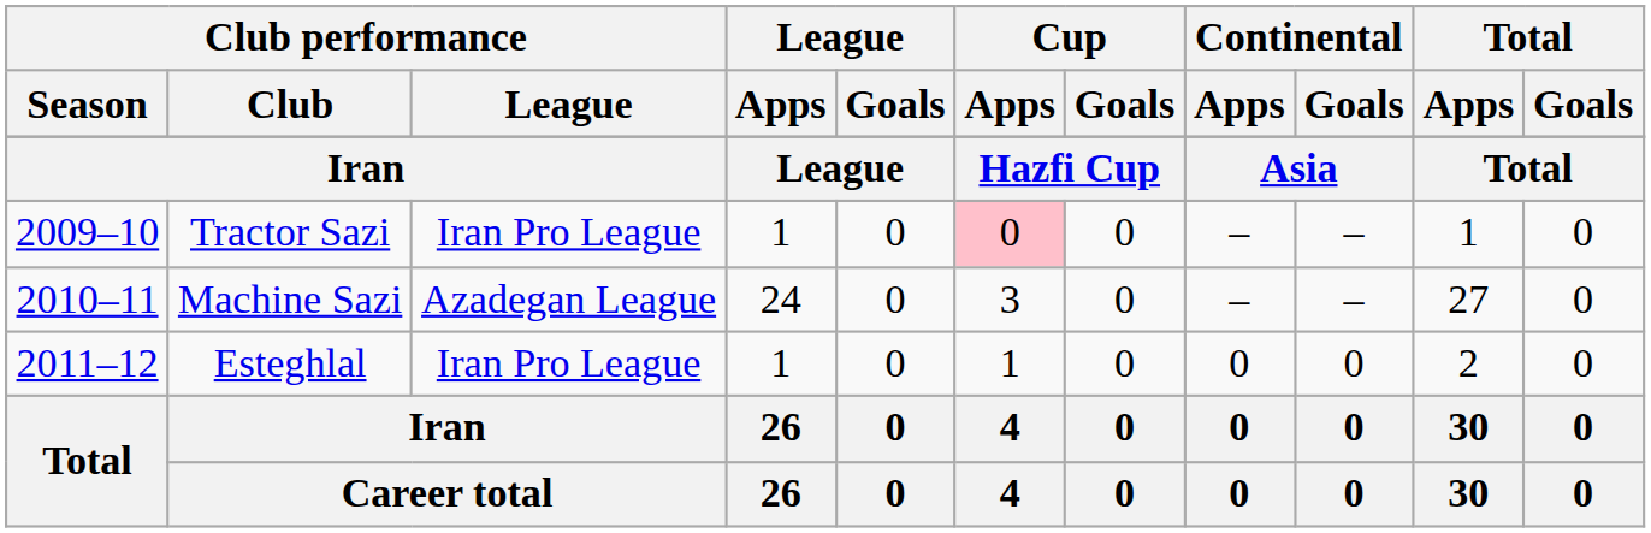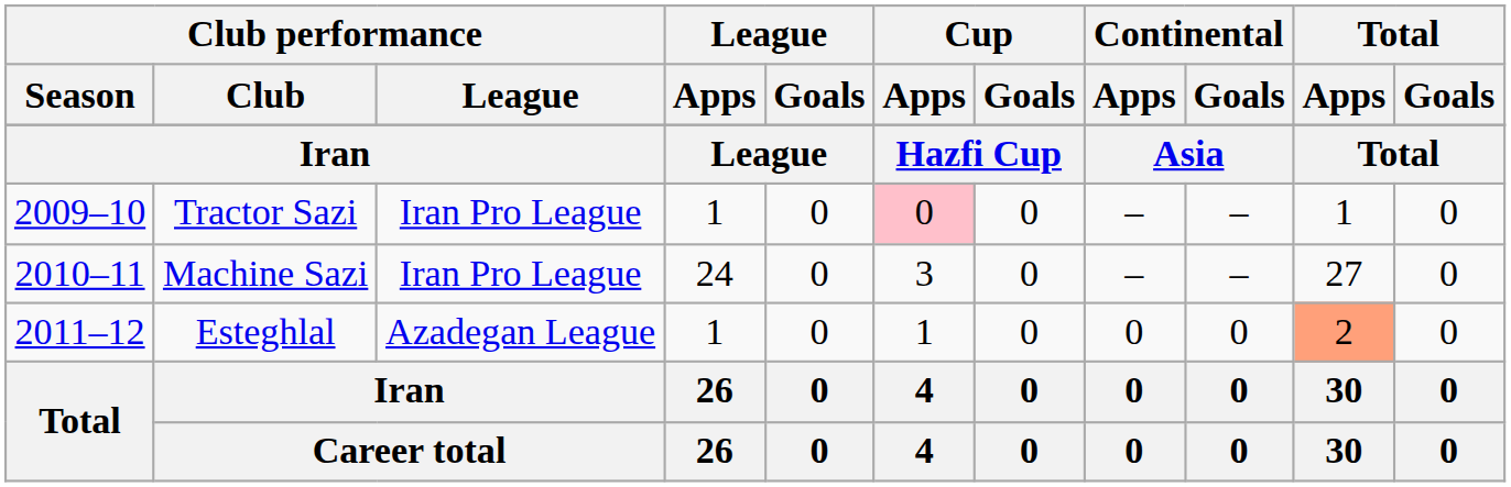Machine Sazi | Club performance / League: Azadegan League -> Iran Pro League
Esteghlal | Club performance / League: Iran Pro League -> Azadegan League
Esteghlal | Total / Apps: no background -> lightsalmon background
